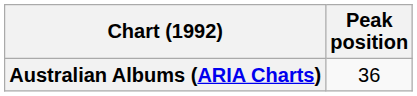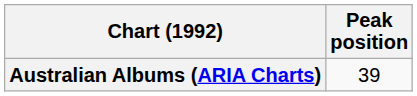Australian Albums (ARIA Charts) | Peak position: 36 -> 39
